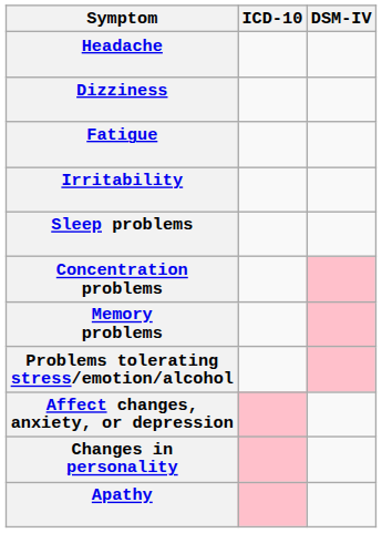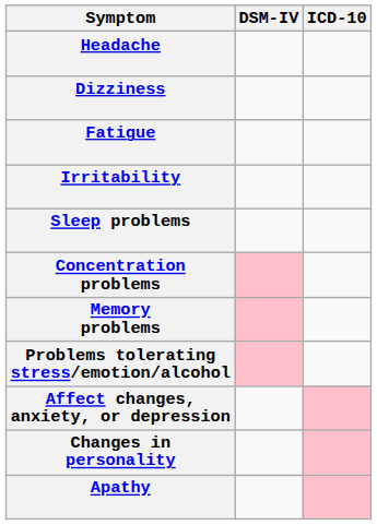columns swapped: ICD-10 <-> DSM-IV
